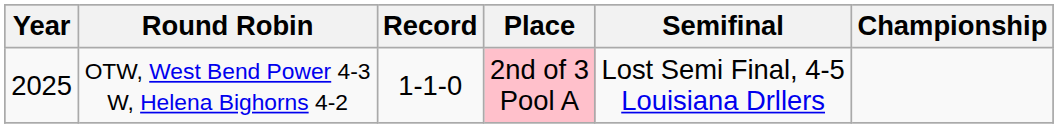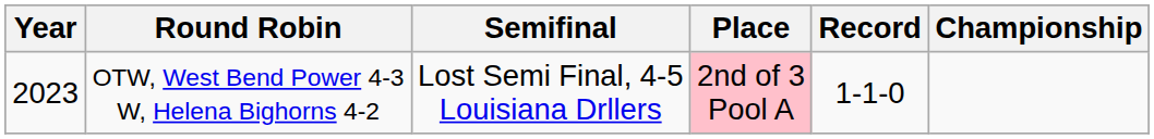columns swapped: Record <-> Semifinal
OTW, West Bend Power 4-3 W, Helena Bighorns 4-2 | Year: 2025 -> 2023
